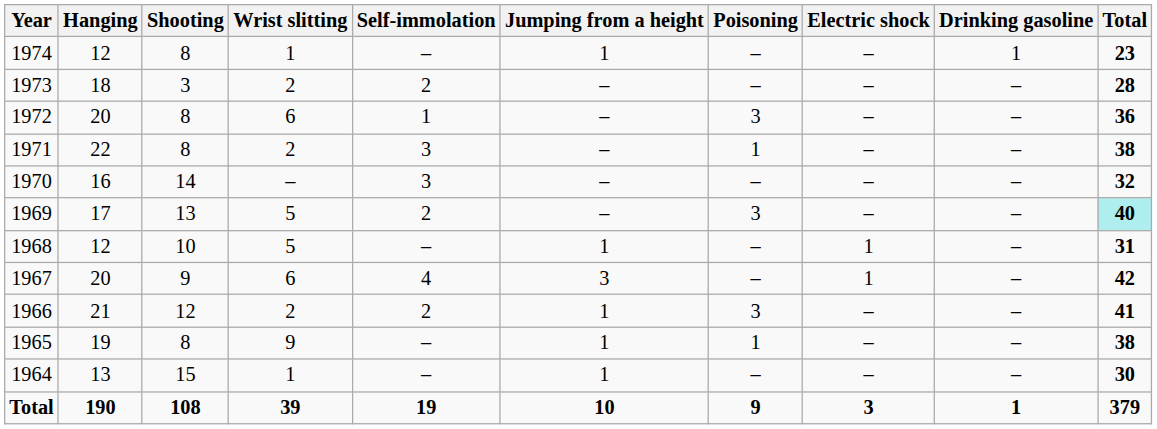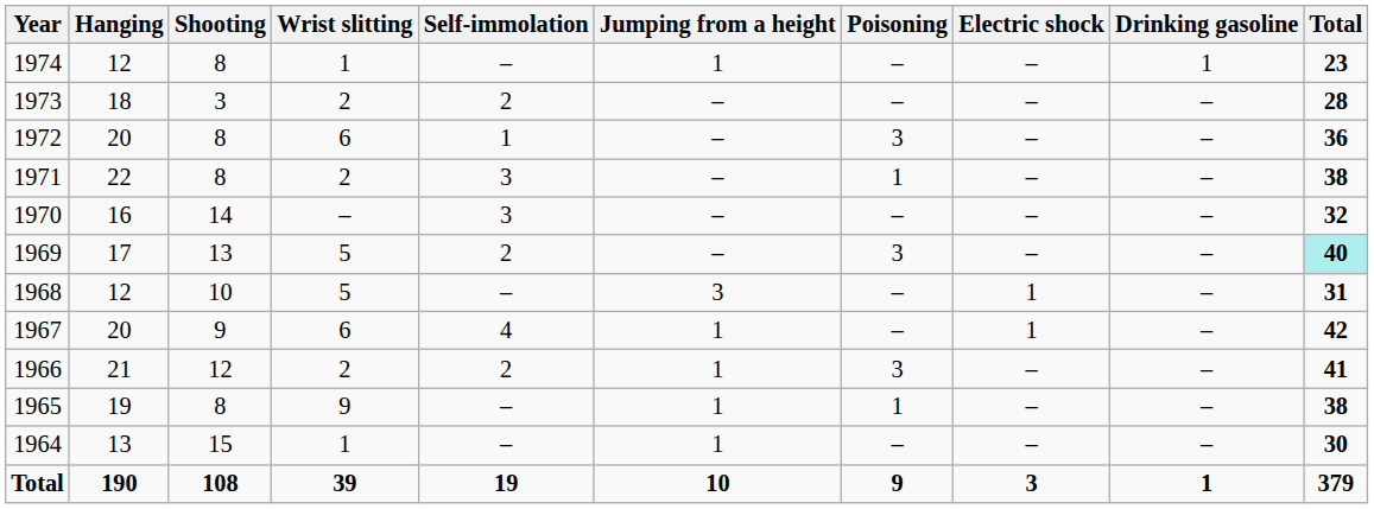1968 | Jumping from a height: 1 -> 3
1967 | Jumping from a height: 3 -> 1
